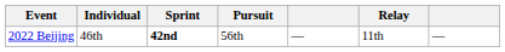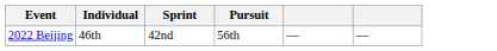- column: Relay | 11th
2022 Beijing | Sprint: bold -> normal
